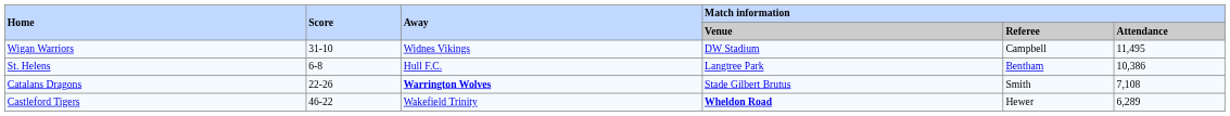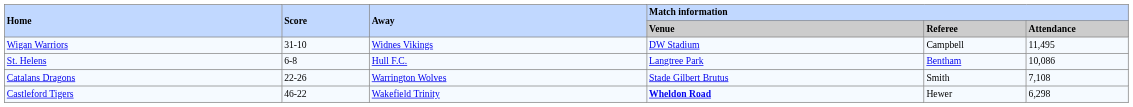St. Helens | Match information / Attendance: 10,386 -> 10,086
Catalans Dragons | Away: bold -> normal
Castleford Tigers | Match information / Attendance: 6,289 -> 6,298
